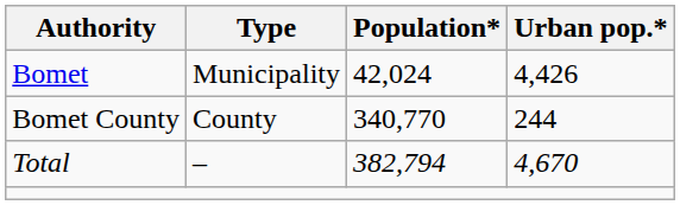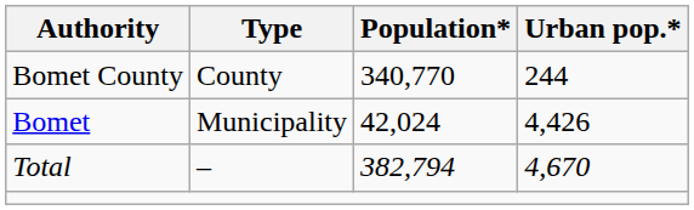rows swapped: Bomet <-> Bomet County
